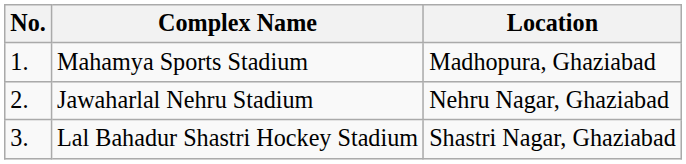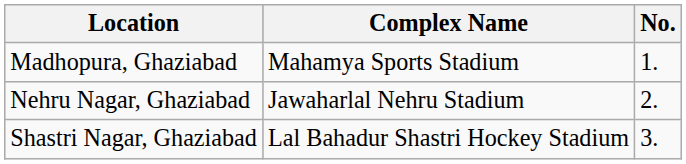columns swapped: No. <-> Location
